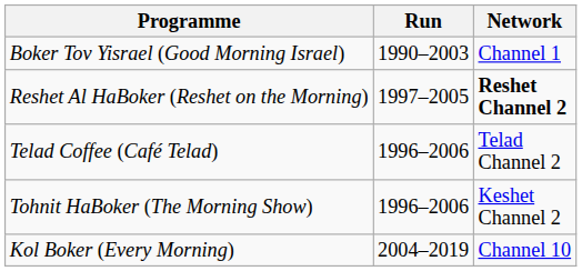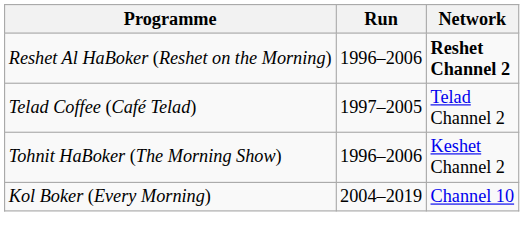- row: Boker Tov Yisrael (Good Morning Israel) | 1990–2003 | Channel 1
Reshet Al HaBoker (Reshet on the Morning) | Run: 1997–2005 -> 1996–2006
Telad Coffee (Café Telad) | Run: 1996–2006 -> 1997–2005
